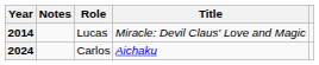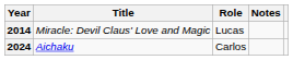columns swapped: Title <-> Notes
